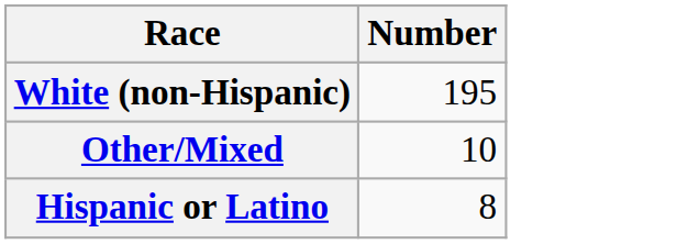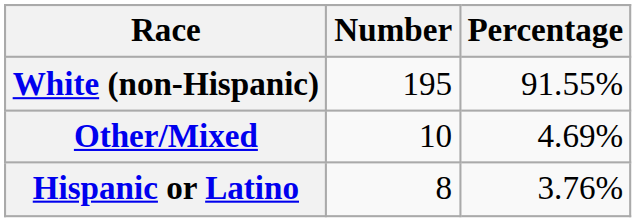+ column: Percentage | 91.55% | 4.69% | 3.76%
